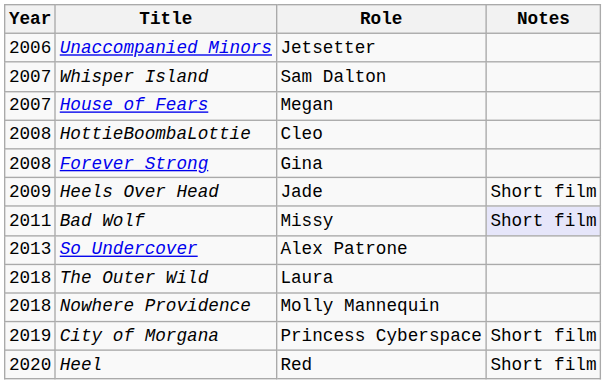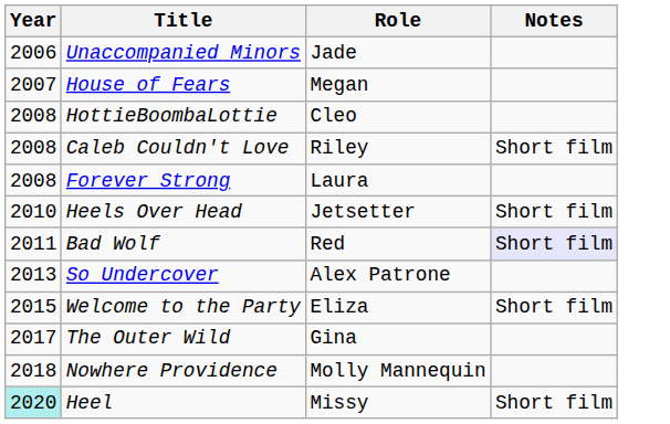Unaccompanied Minors | Role: Jetsetter -> Jade
- row: 2007 | Whisper Island | Sam Dalton
+ row: 2008 | Caleb Couldn't Love | Riley | Short film
Forever Strong | Role: Gina -> Laura
Heels Over Head | Year: 2009 -> 2010
Heels Over Head | Role: Jade -> Jetsetter
Bad Wolf | Role: Missy -> Red
+ row: 2015 | Welcome to the Party | Eliza | Short film
The Outer Wild | Year: 2018 -> 2017
The Outer Wild | Role: Laura -> Gina
- row: 2019 | City of Morgana | Princess Cyberspace | Short film
Heel | Year: no background -> paleturquoise background
Heel | Role: Red -> Missy
